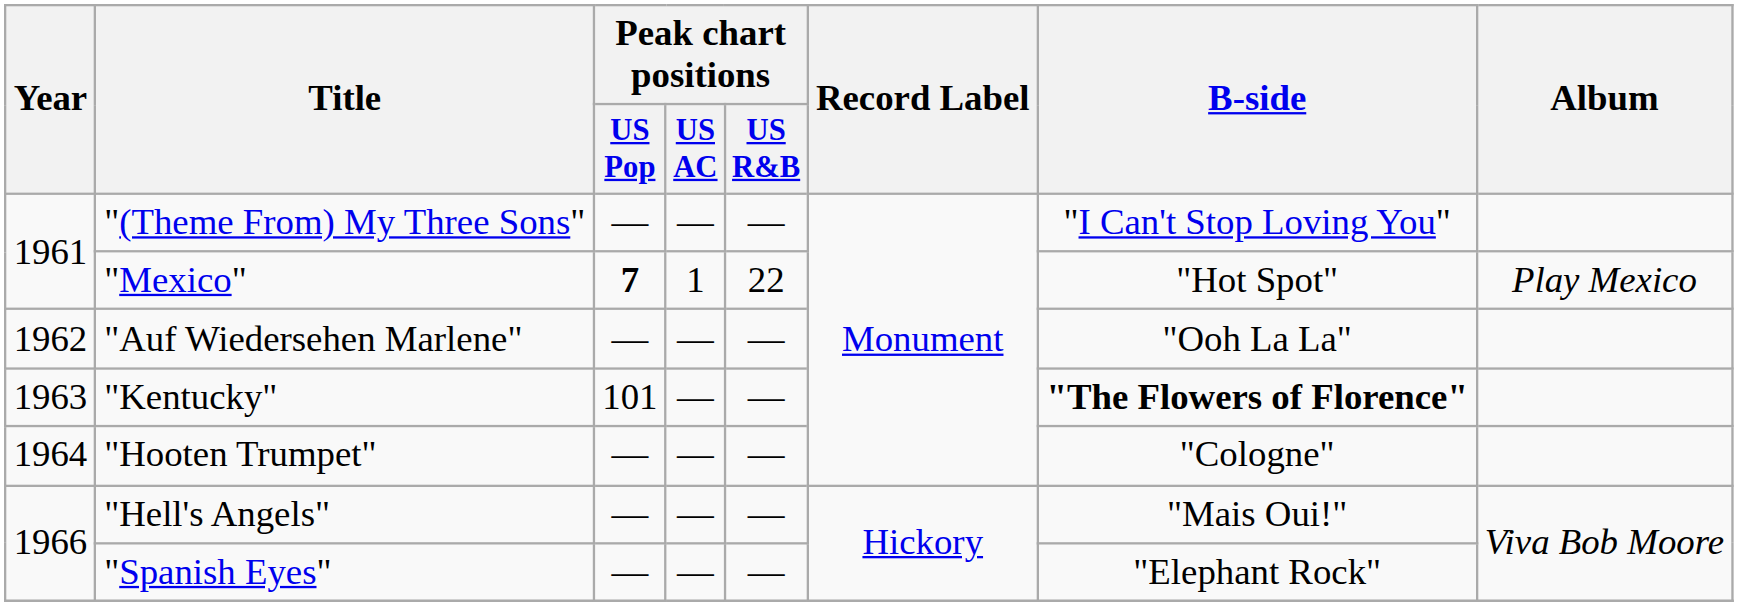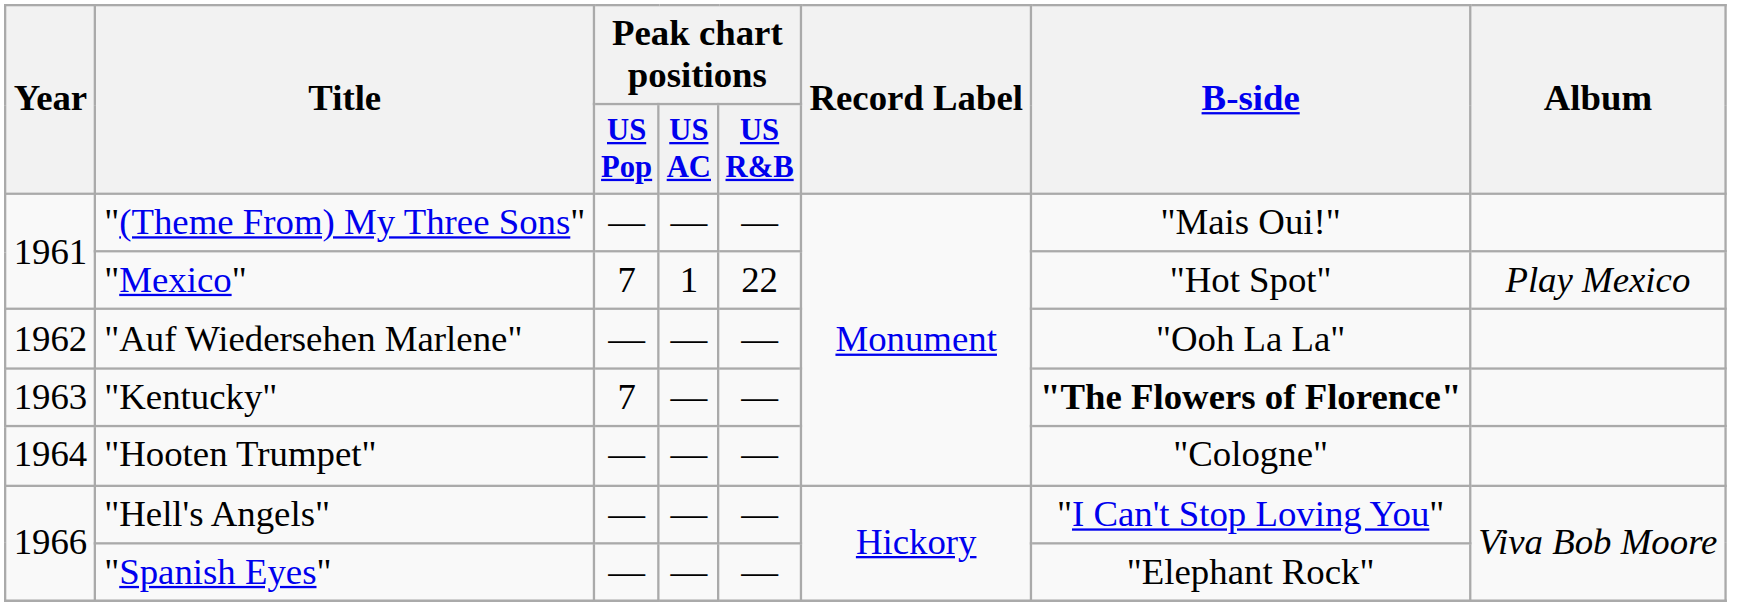"(Theme From) My Three Sons" | B-side: "I Can't Stop Loving You" -> "Mais Oui!"
"Mexico" | Peak chart positions / US Pop: bold -> normal
"Kentucky" | Peak chart positions / US Pop: 101 -> 7
"Hell's Angels" | B-side: "Mais Oui!" -> "I Can't Stop Loving You"
